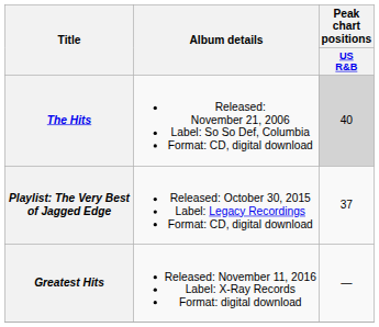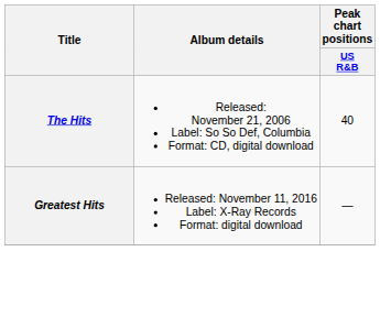The Hits | Peak chart positions / US R&B: lightgrey background -> no background
- row: Playlist: The Very Best of Jagged Edge | Released: October 30, 2015 Label: Legacy Recordings Format: CD, digital download | 37
